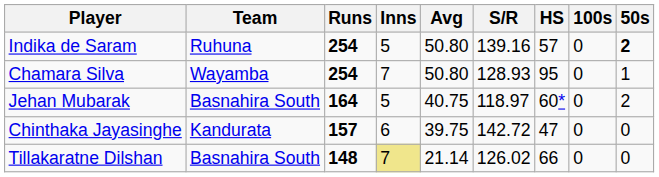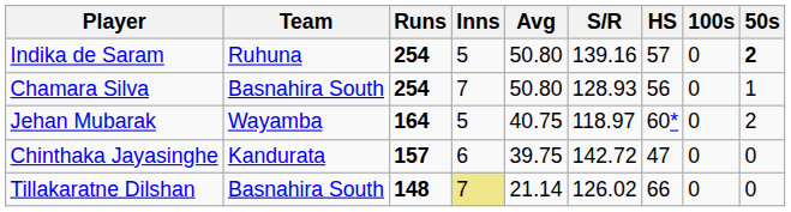Chamara Silva | Team: Wayamba -> Basnahira South
Chamara Silva | HS: 95 -> 56
Jehan Mubarak | Team: Basnahira South -> Wayamba
